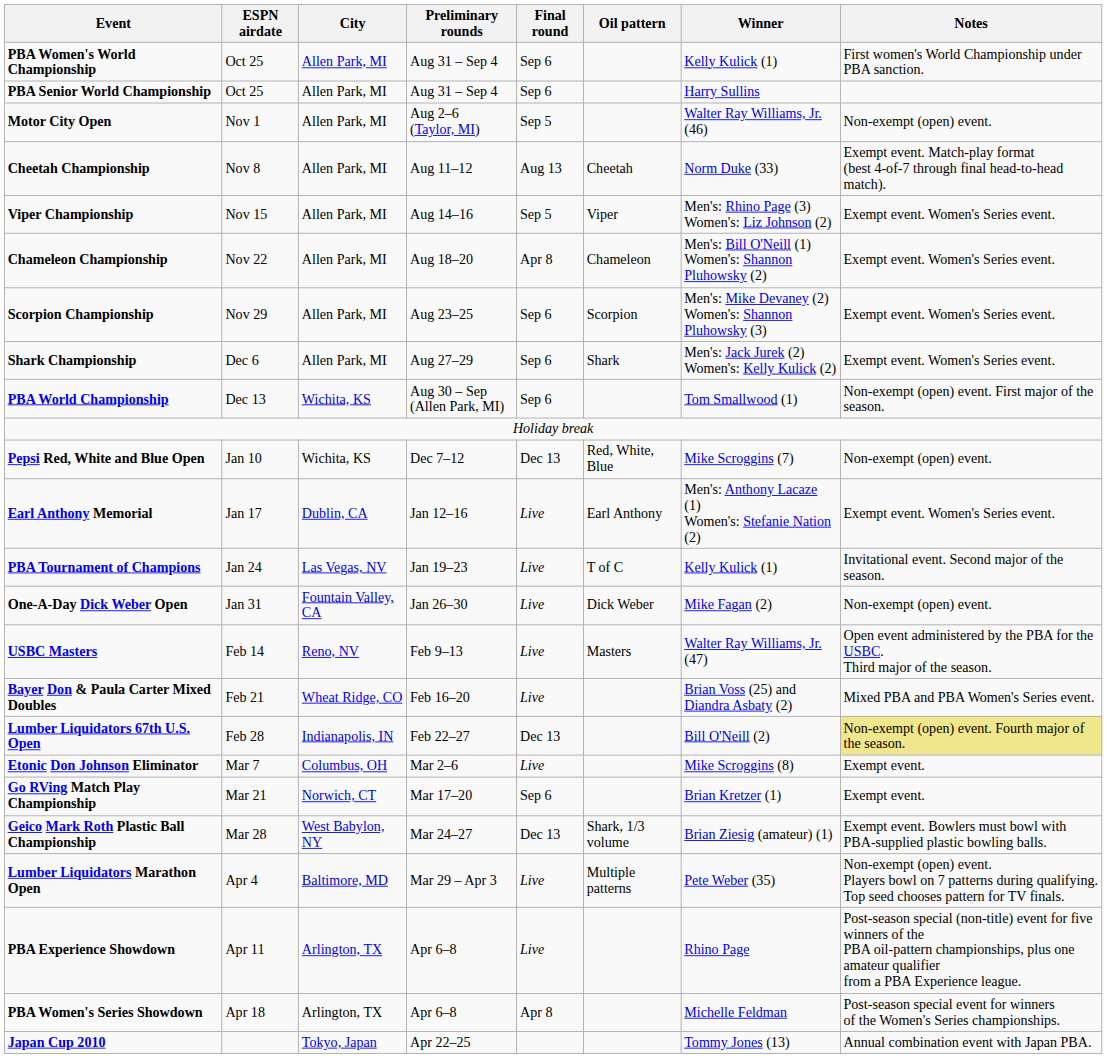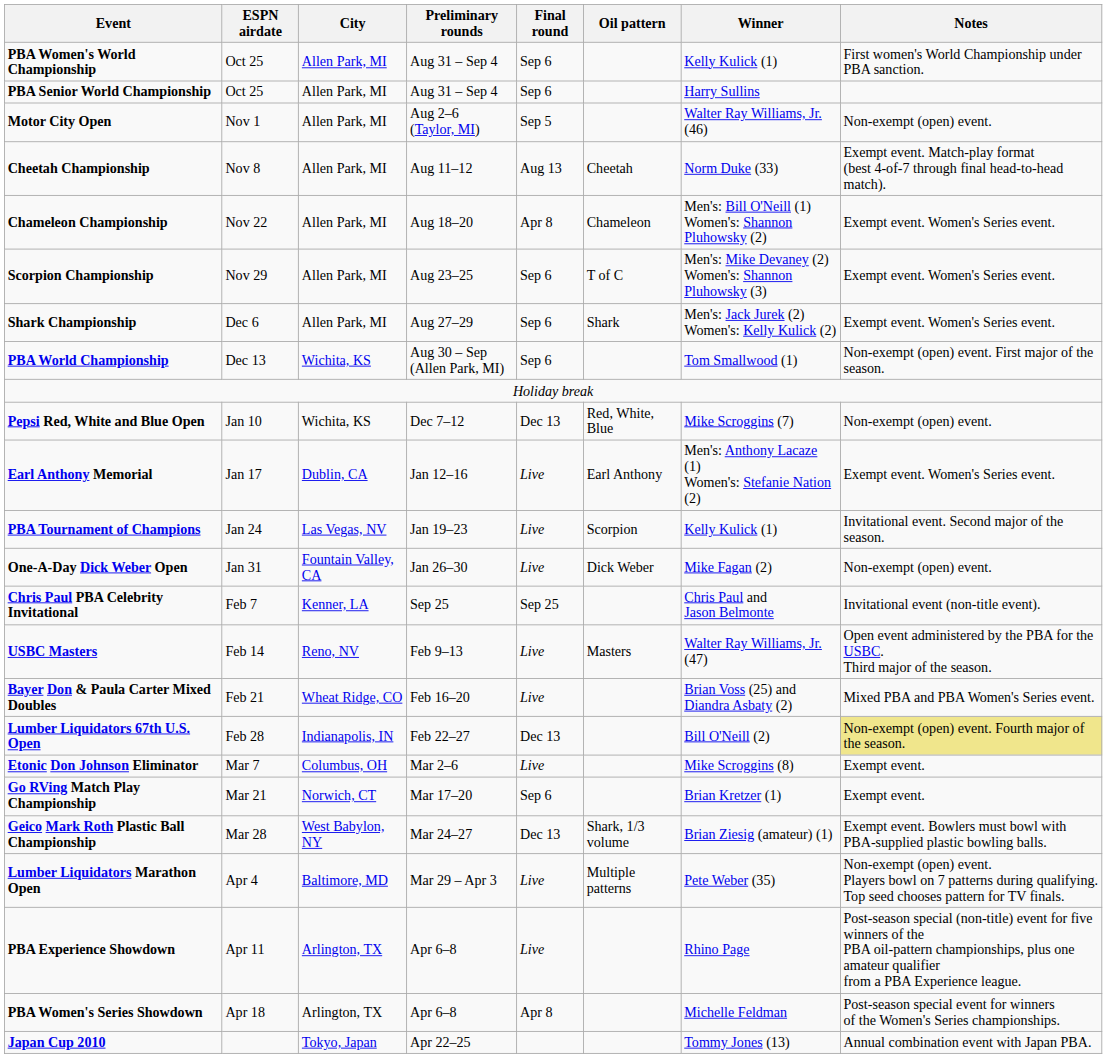- row: Viper Championship | Nov 15 | Allen Park, MI | Aug 14–16 | Sep 5 | Viper | Men's: Rhino Page (3) Women's: Liz Johnson (2) | Exempt event. Women's Series event.
Scorpion Championship | Oil pattern: Scorpion -> T of C
PBA Tournament of Champions | Oil pattern: T of C -> Scorpion
+ row: Chris Paul PBA Celebrity Invitational | Feb 7 | Kenner, LA | Sep 25 | Sep 25 | Chris Paul and Jason Belmonte | Invitational event (non-title event).
